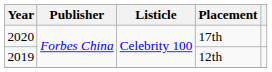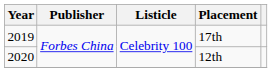17th | Year: 2020 -> 2019
12th | Year: 2019 -> 2020
